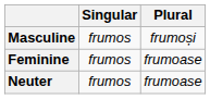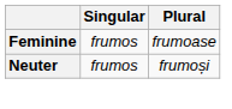- row: Masculine | frumos | frumoși
Neuter | Plural: frumoase -> frumoși
